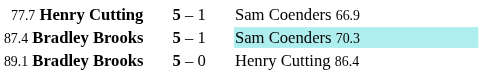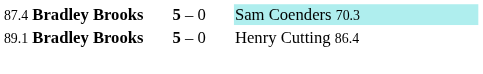- row: 77.7 Henry Cutting | 5 – 1 | Sam Coenders 66.9
87.4 Bradley Brooks | column 2: 5 – 1 -> 5 – 0
